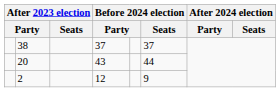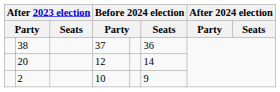38 | Before 2024 election / Seats: 37 -> 36
20 | column 4: 43 -> 12
20 | Before 2024 election / Seats: 44 -> 14
2 | column 4: 12 -> 10
